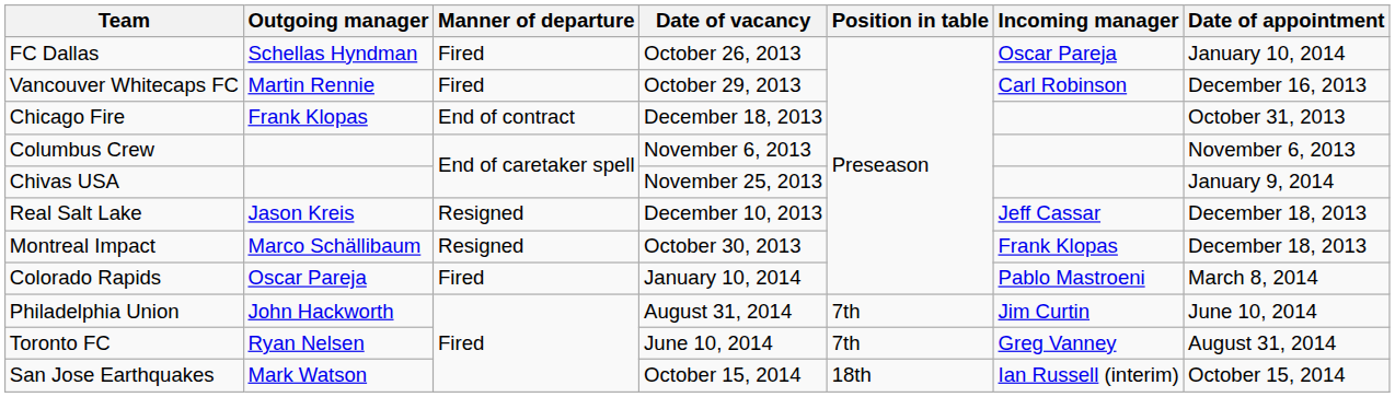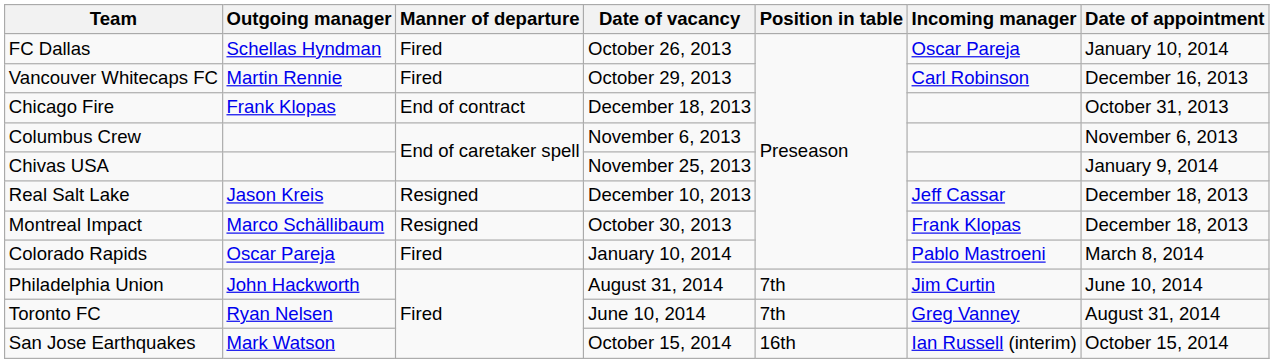San Jose Earthquakes | Position in table: 18th -> 16th
